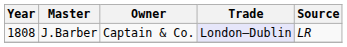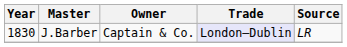J.Barber | Year: 1808 -> 1830
